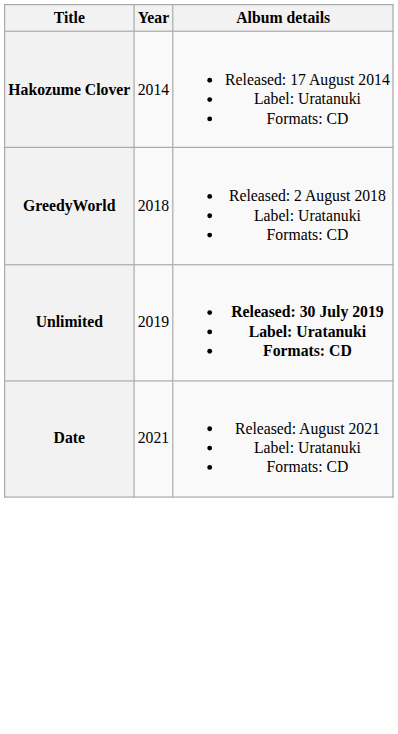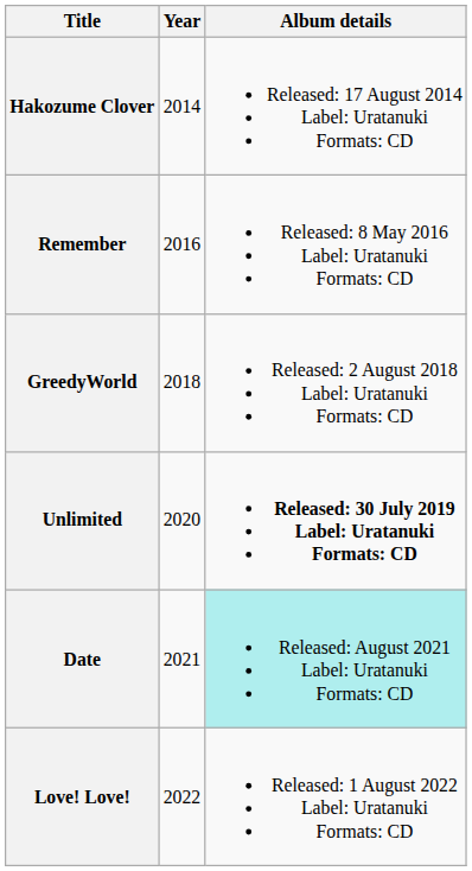+ row: Remember | 2016 | Released: 8 May 2016 Label: Uratanuki Formats: CD
Unlimited | Year: 2019 -> 2020
Date | Album details: no background -> paleturquoise background
+ row: Love! Love! | 2022 | Released: 1 August 2022 Label: Uratanuki Formats: CD
